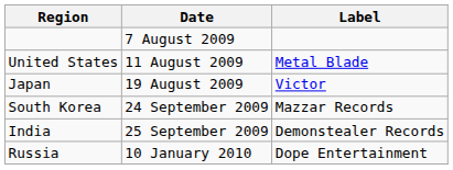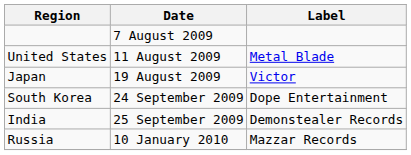South Korea | Label: Mazzar Records -> Dope Entertainment
Russia | Label: Dope Entertainment -> Mazzar Records
